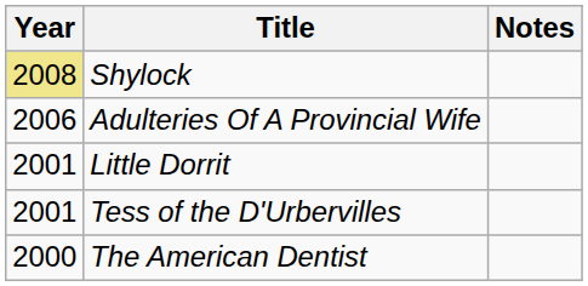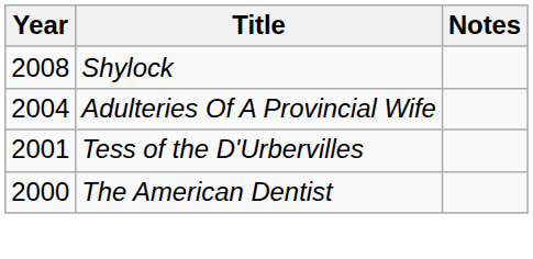Shylock | Year: khaki background -> no background
Adulteries Of A Provincial Wife | Year: 2006 -> 2004
- row: 2001 | Little Dorrit
